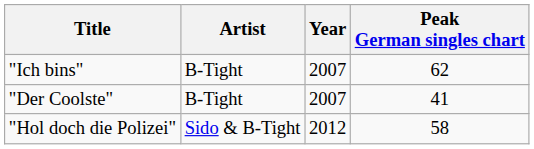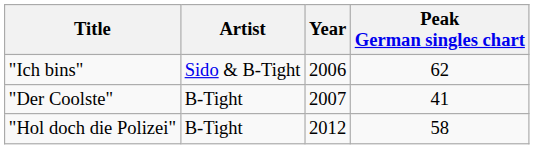"Ich bins" | Artist: B-Tight -> Sido & B-Tight
"Ich bins" | Year: 2007 -> 2006
"Hol doch die Polizei" | Artist: Sido & B-Tight -> B-Tight
